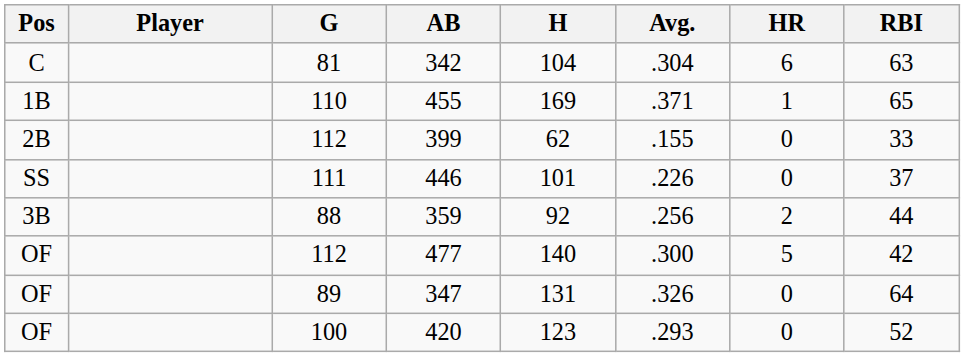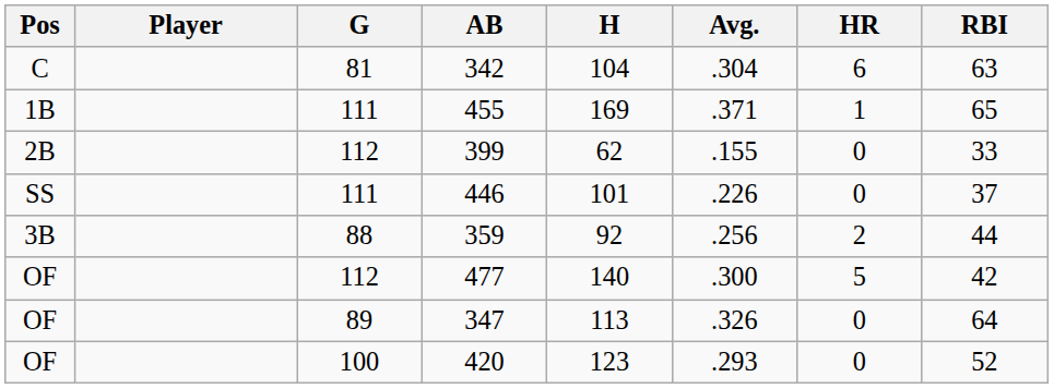455 | G: 110 -> 111
347 | H: 131 -> 113
